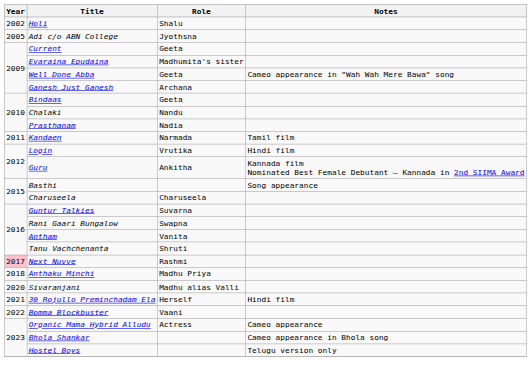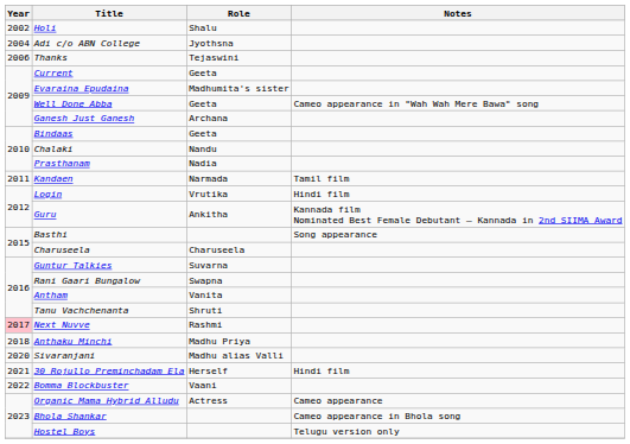Adi c/o ABN College | Year: 2005 -> 2004
+ row: 2006 | Thanks | Tejaswini
